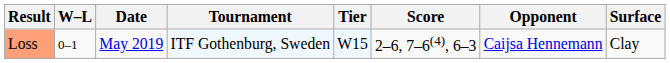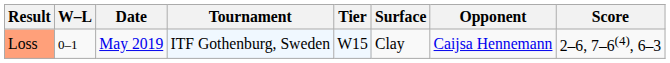columns swapped: Surface <-> Score
